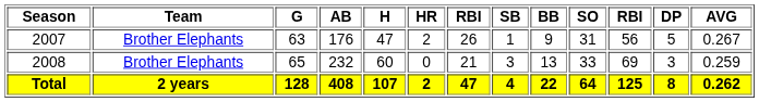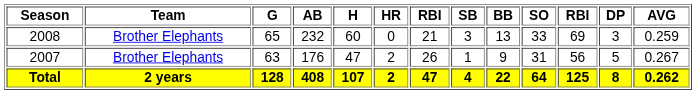rows swapped: 2007 <-> 2008
